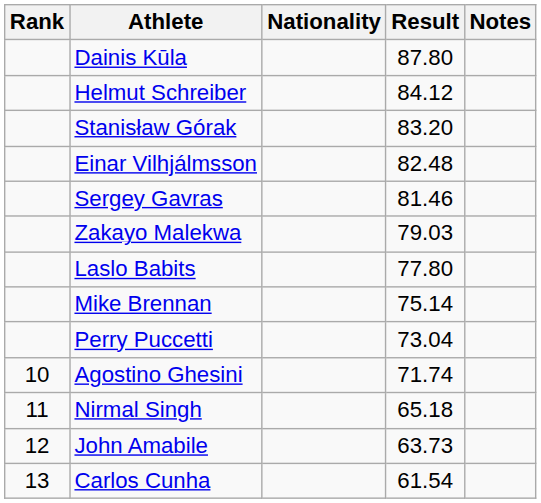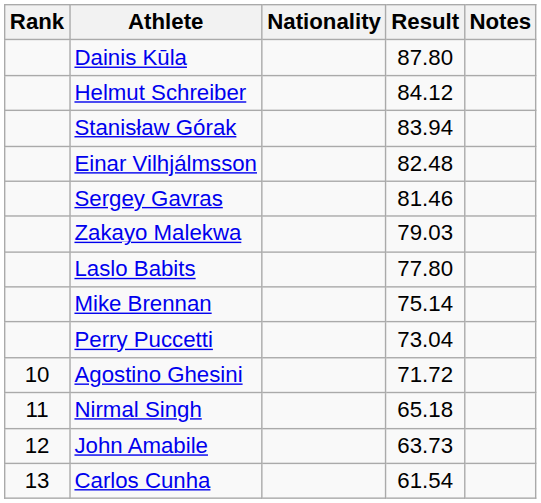Stanisław Górak | Result: 83.20 -> 83.94
Agostino Ghesini | Result: 71.74 -> 71.72
